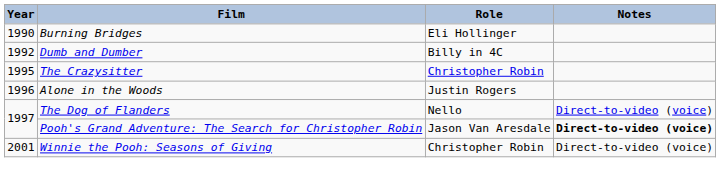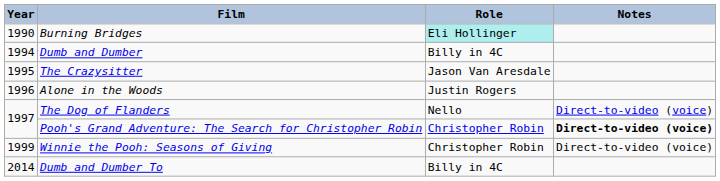Burning Bridges | Role: no background -> paleturquoise background
Dumb and Dumber | Year: 1992 -> 1994
The Crazysitter | Role: Christopher Robin -> Jason Van Aresdale
Pooh's Grand Adventure: The Search for Christopher Robin | Role: Jason Van Aresdale -> Christopher Robin
Winnie the Pooh: Seasons of Giving | Year: 2001 -> 1999
+ row: 2014 | Dumb and Dumber To | Billy in 4C
